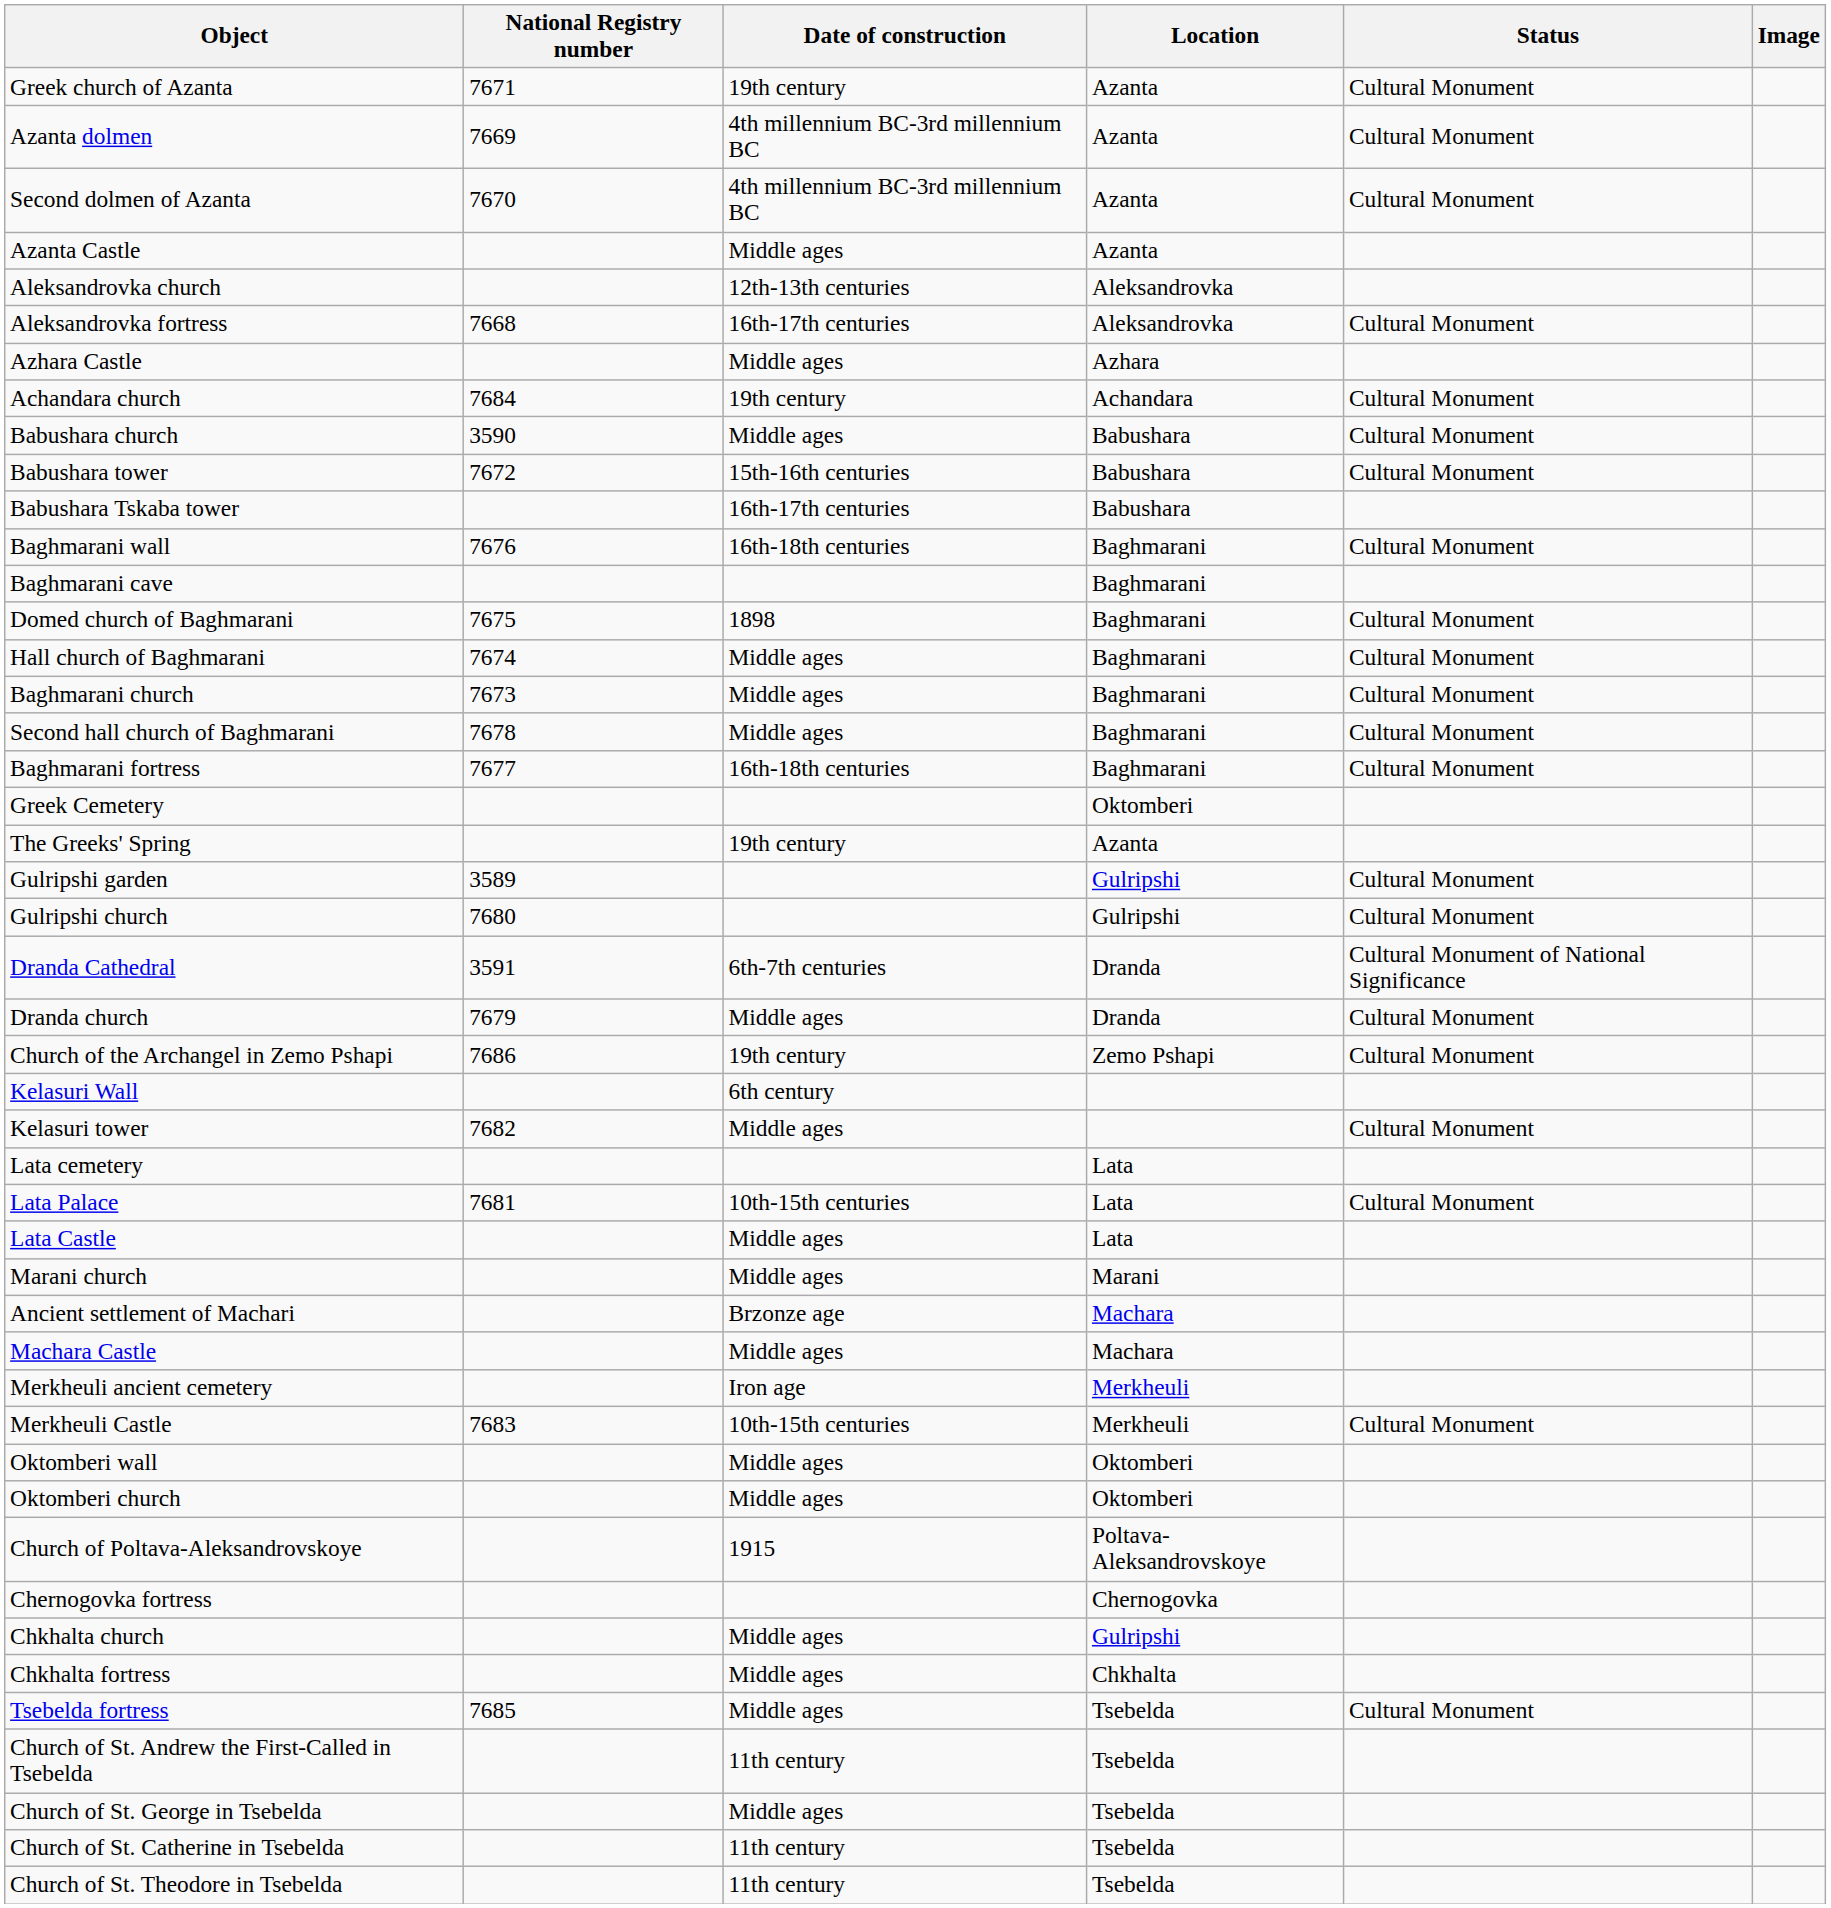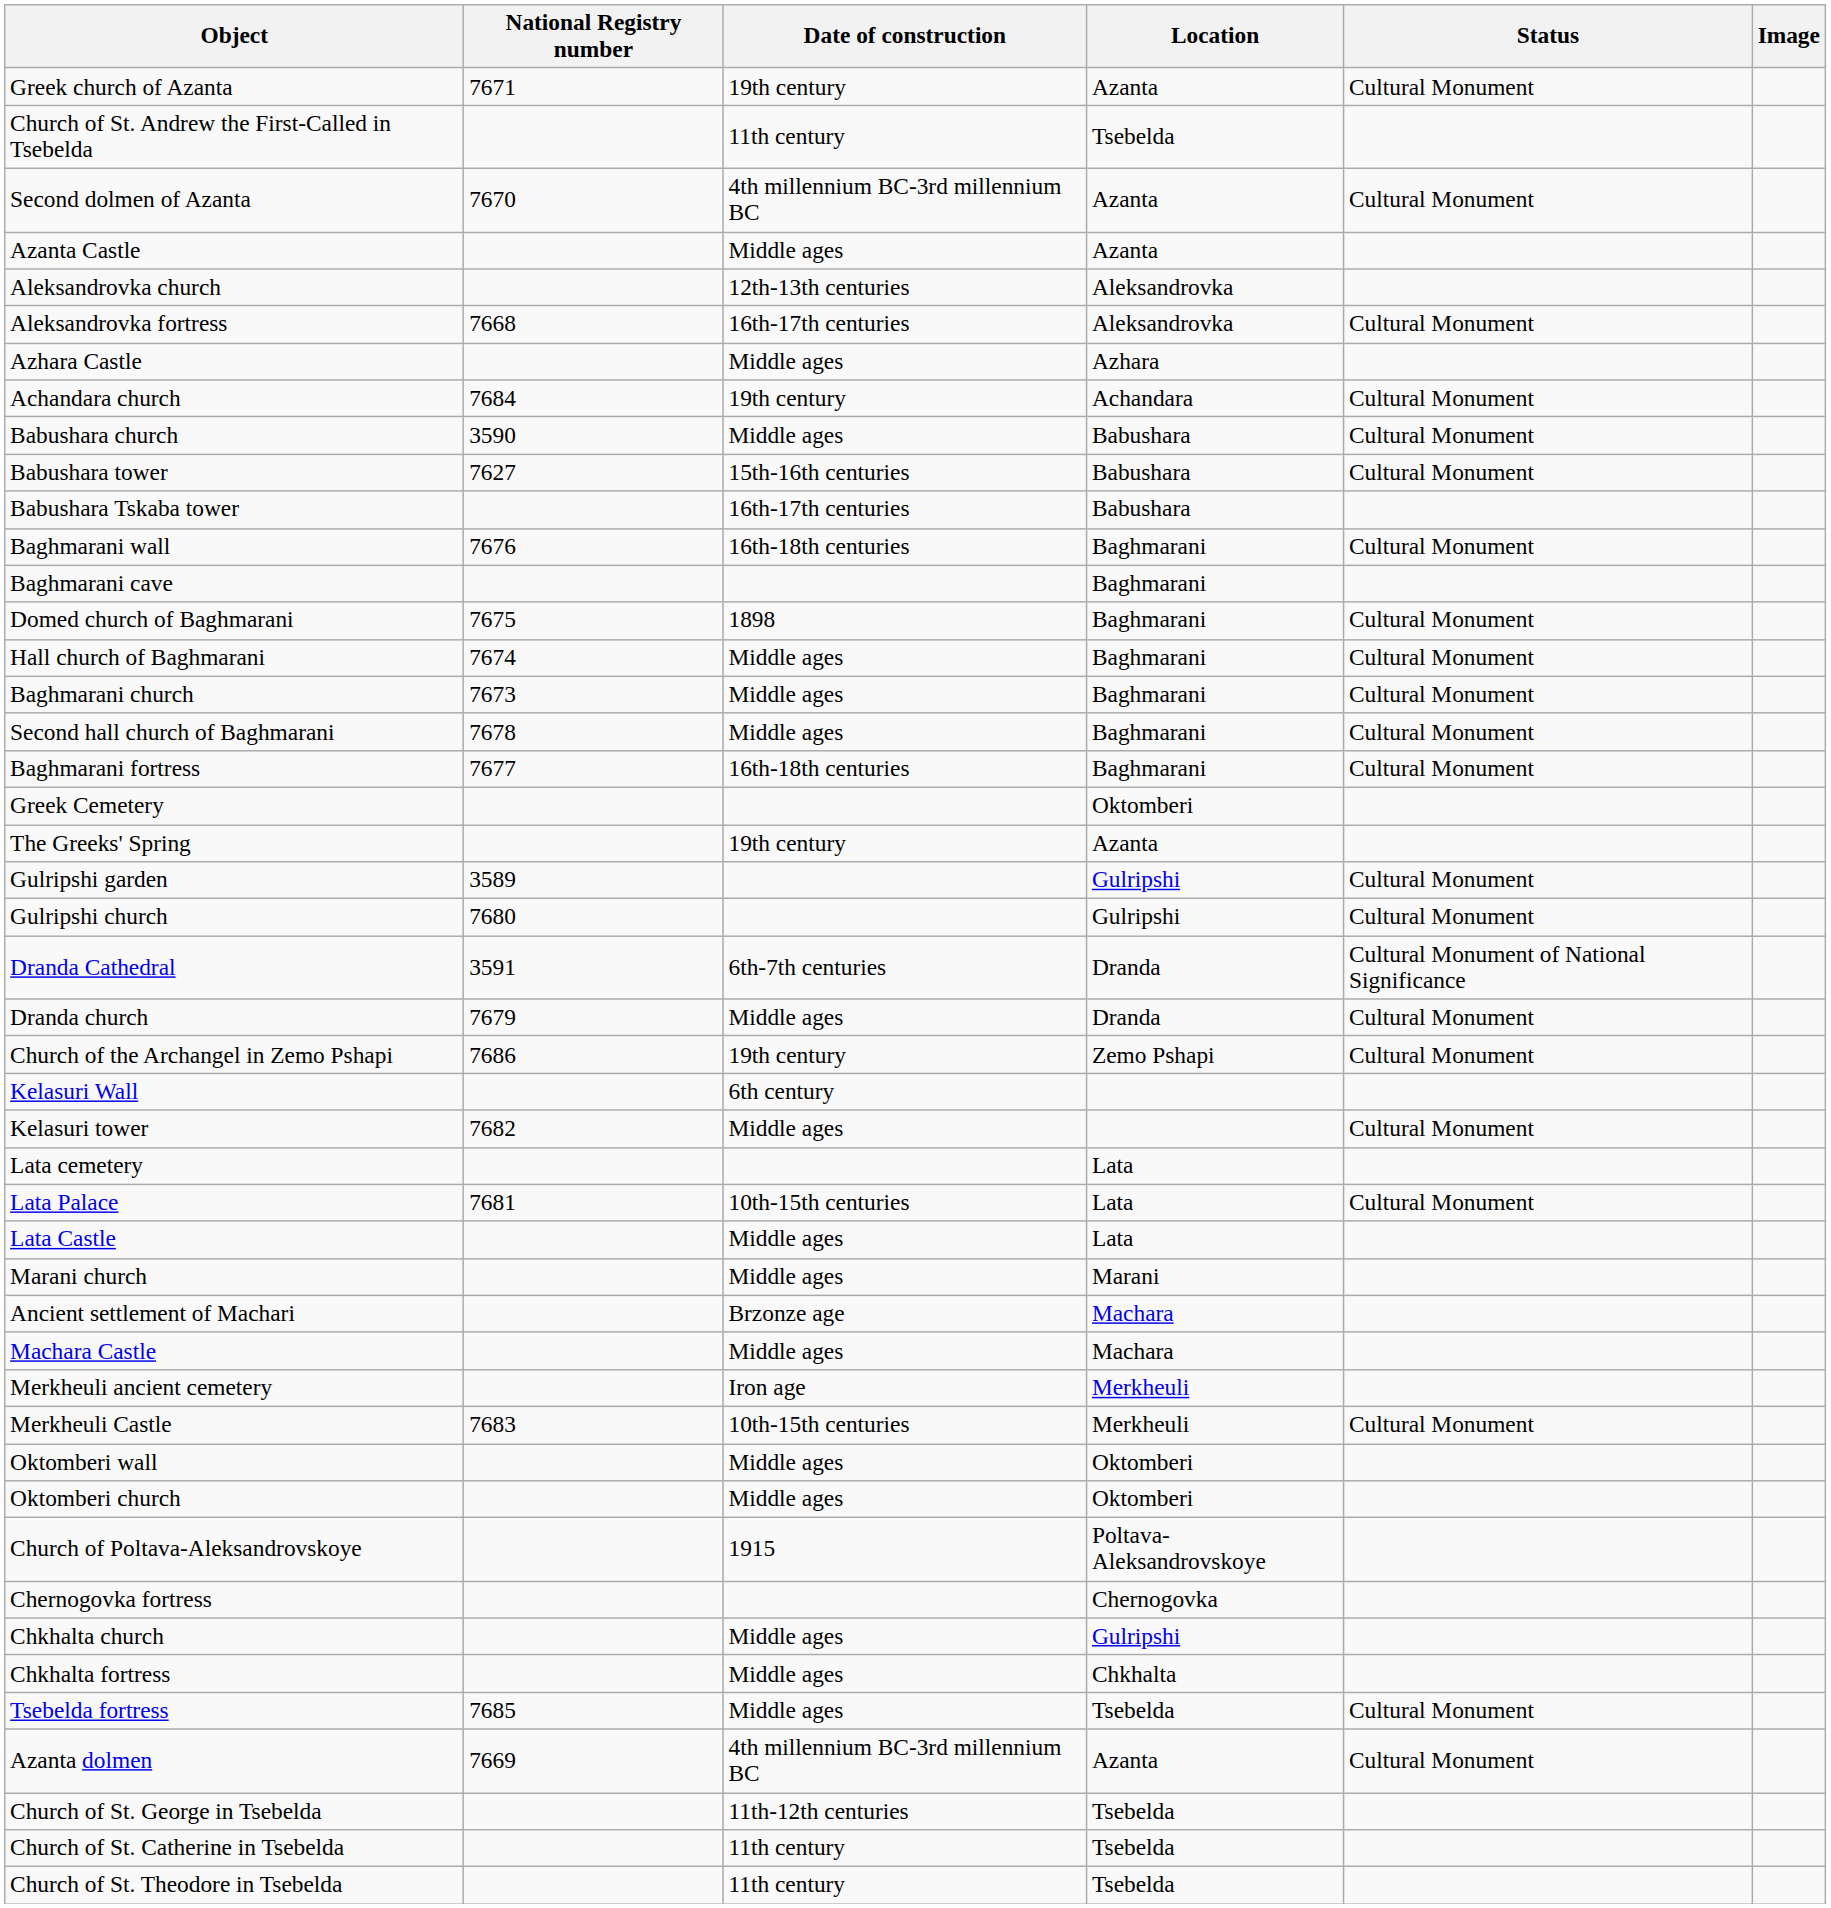rows swapped: Azanta dolmen <-> Church of St. Andrew the First-Called in Tsebelda
Babushara tower | National Registry number: 7672 -> 7627
Church of St. George in Tsebelda | Date of construction: Middle ages -> 11th-12th centuries
